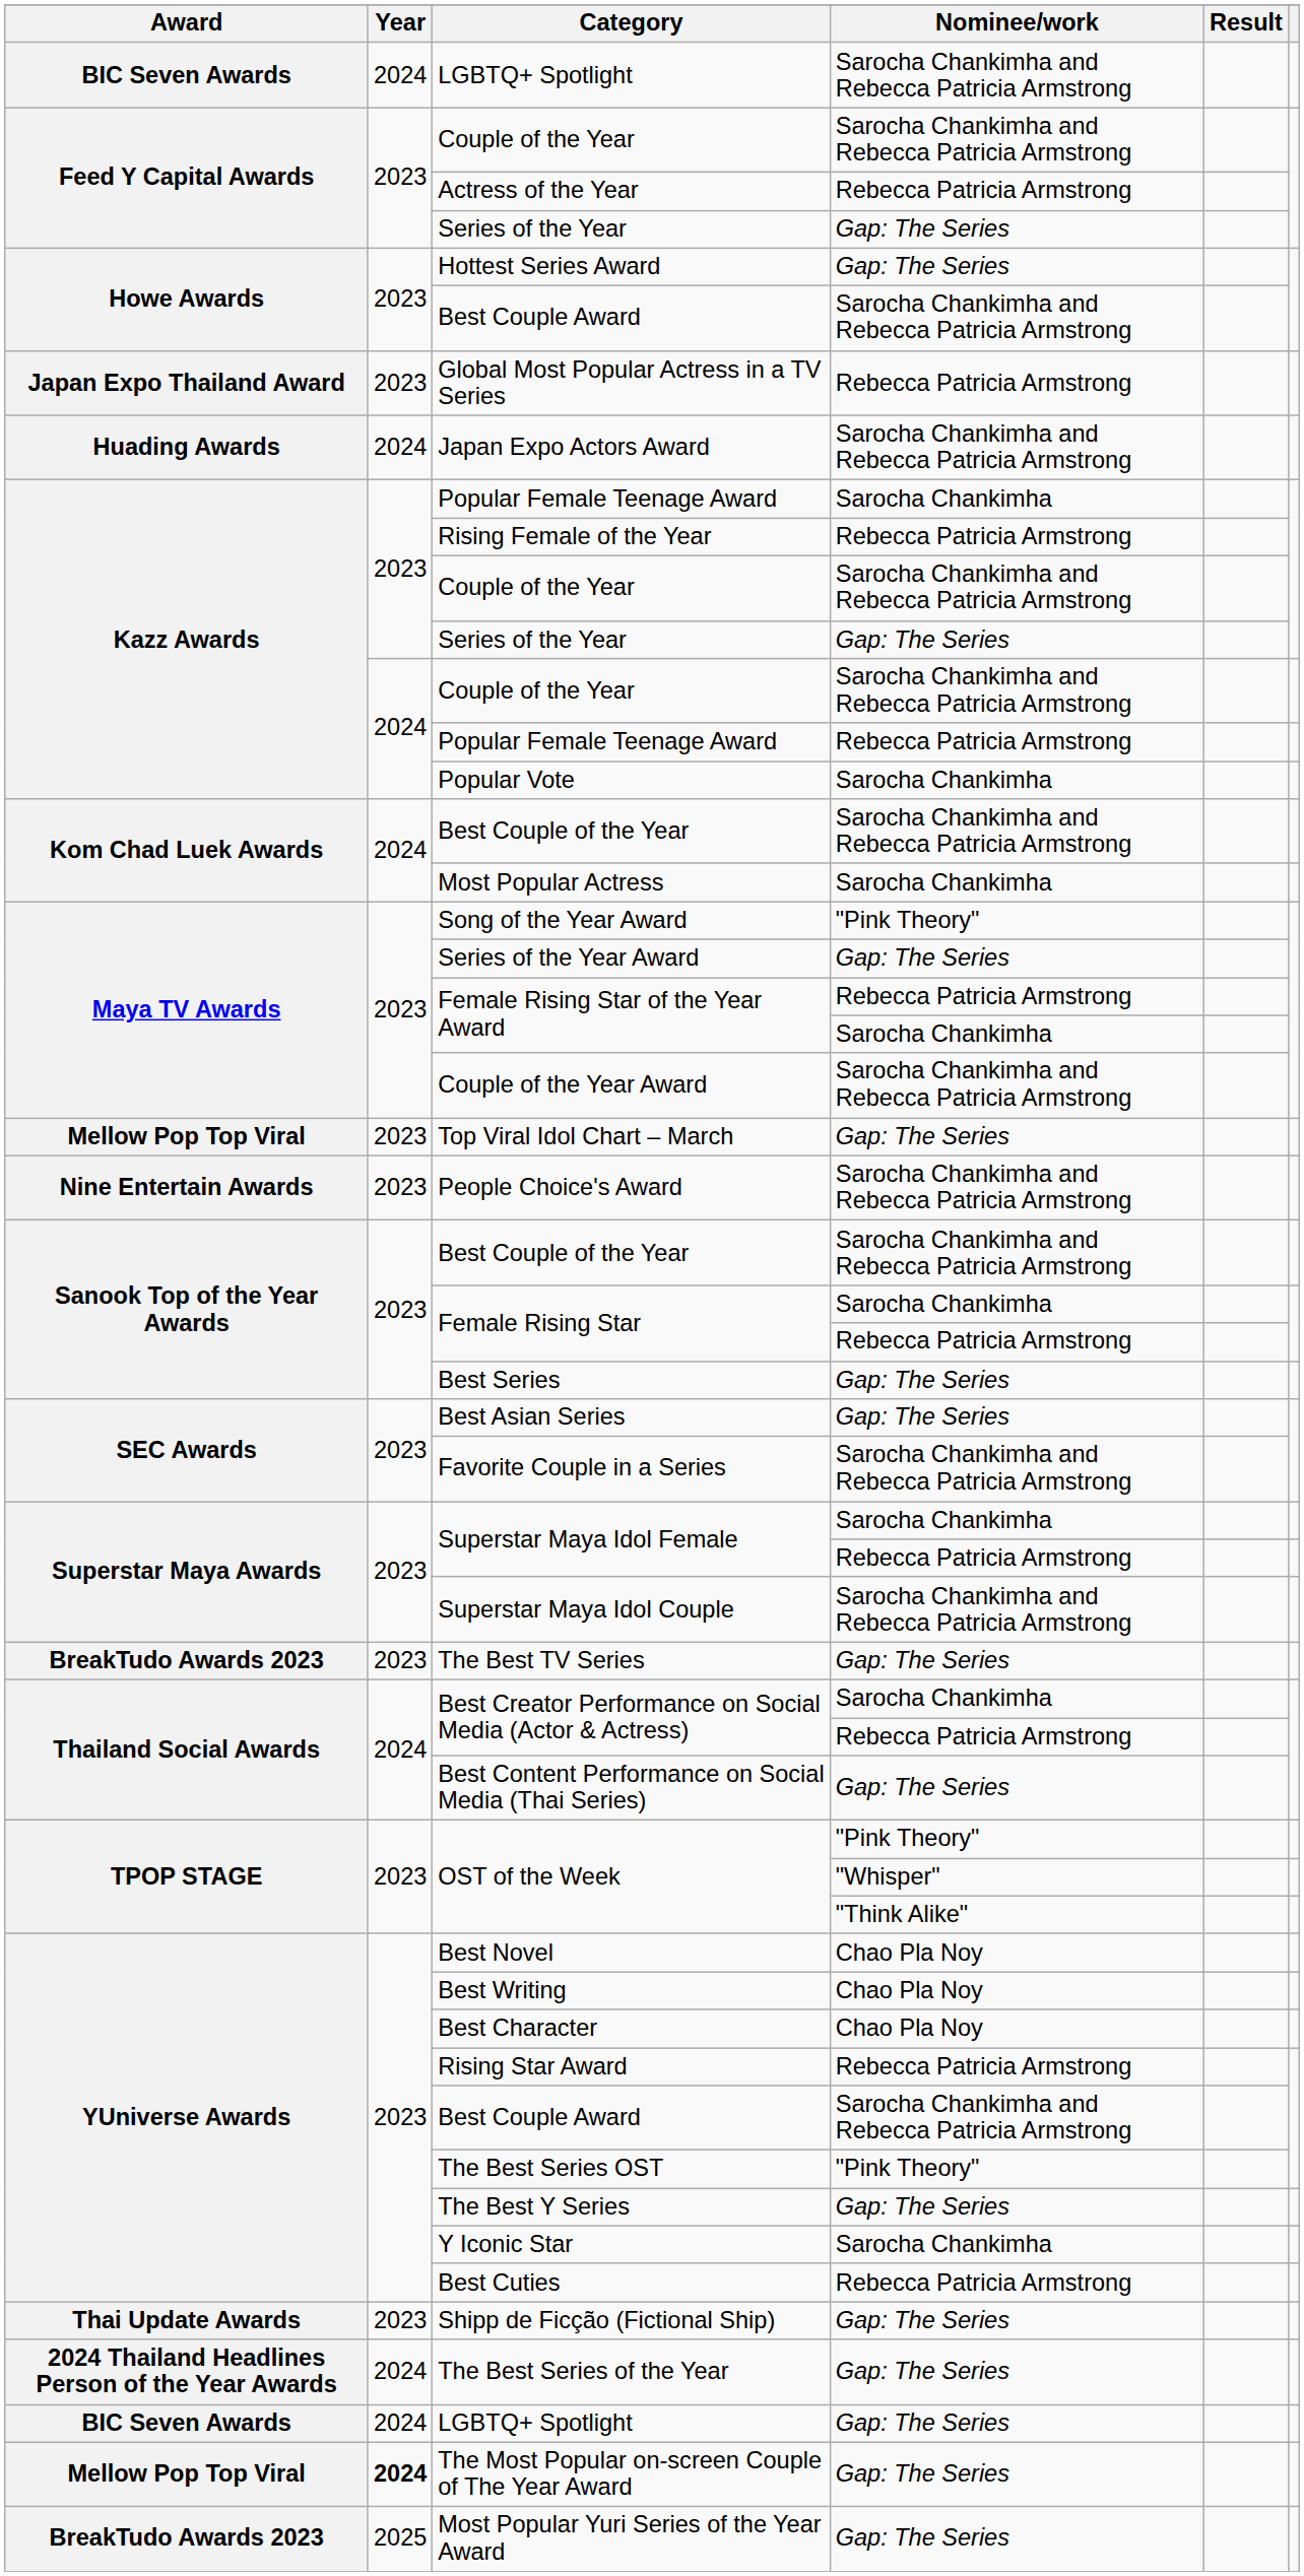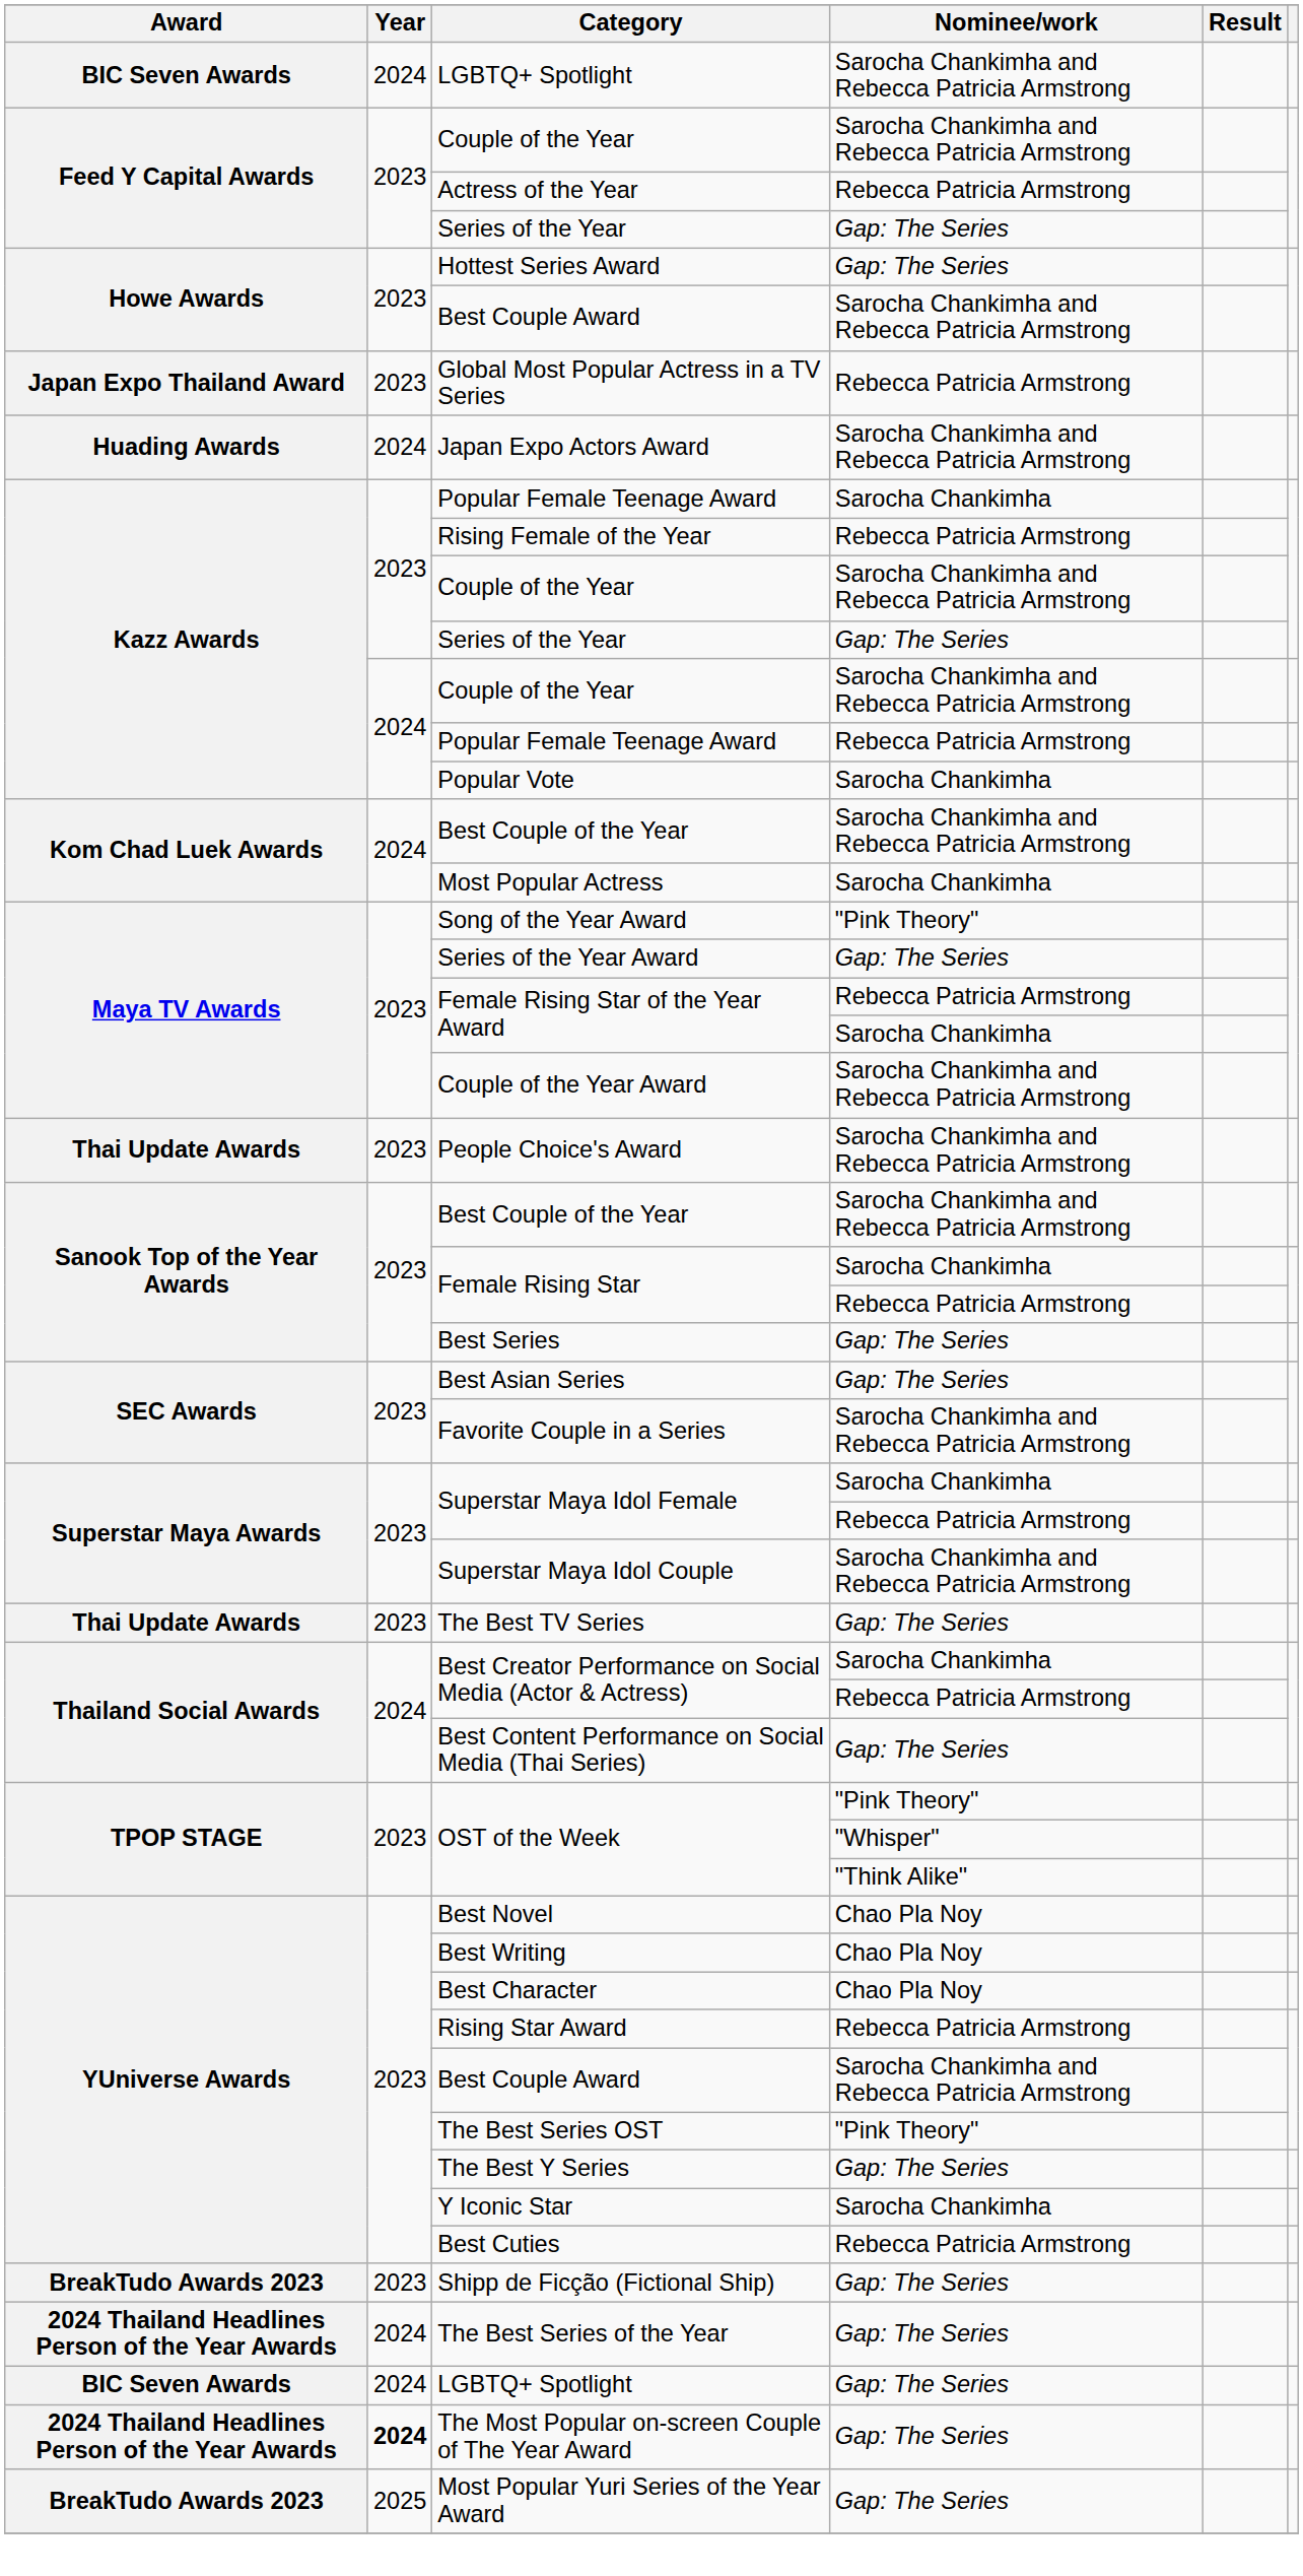- row: Mellow Pop Top Viral | 2023 | Top Viral Idol Chart – March | Gap: The Series
People Choice's Award | Award: Nine Entertain Awards -> Thai Update Awards
The Best TV Series | Award: BreakTudo Awards 2023 -> Thai Update Awards
Shipp de Ficção (Fictional Ship) | Award: Thai Update Awards -> BreakTudo Awards 2023
The Most Popular on-screen Couple of The Year Award | Award: Mellow Pop Top Viral -> 2024 Thailand Headlines Person of the Year Awards
